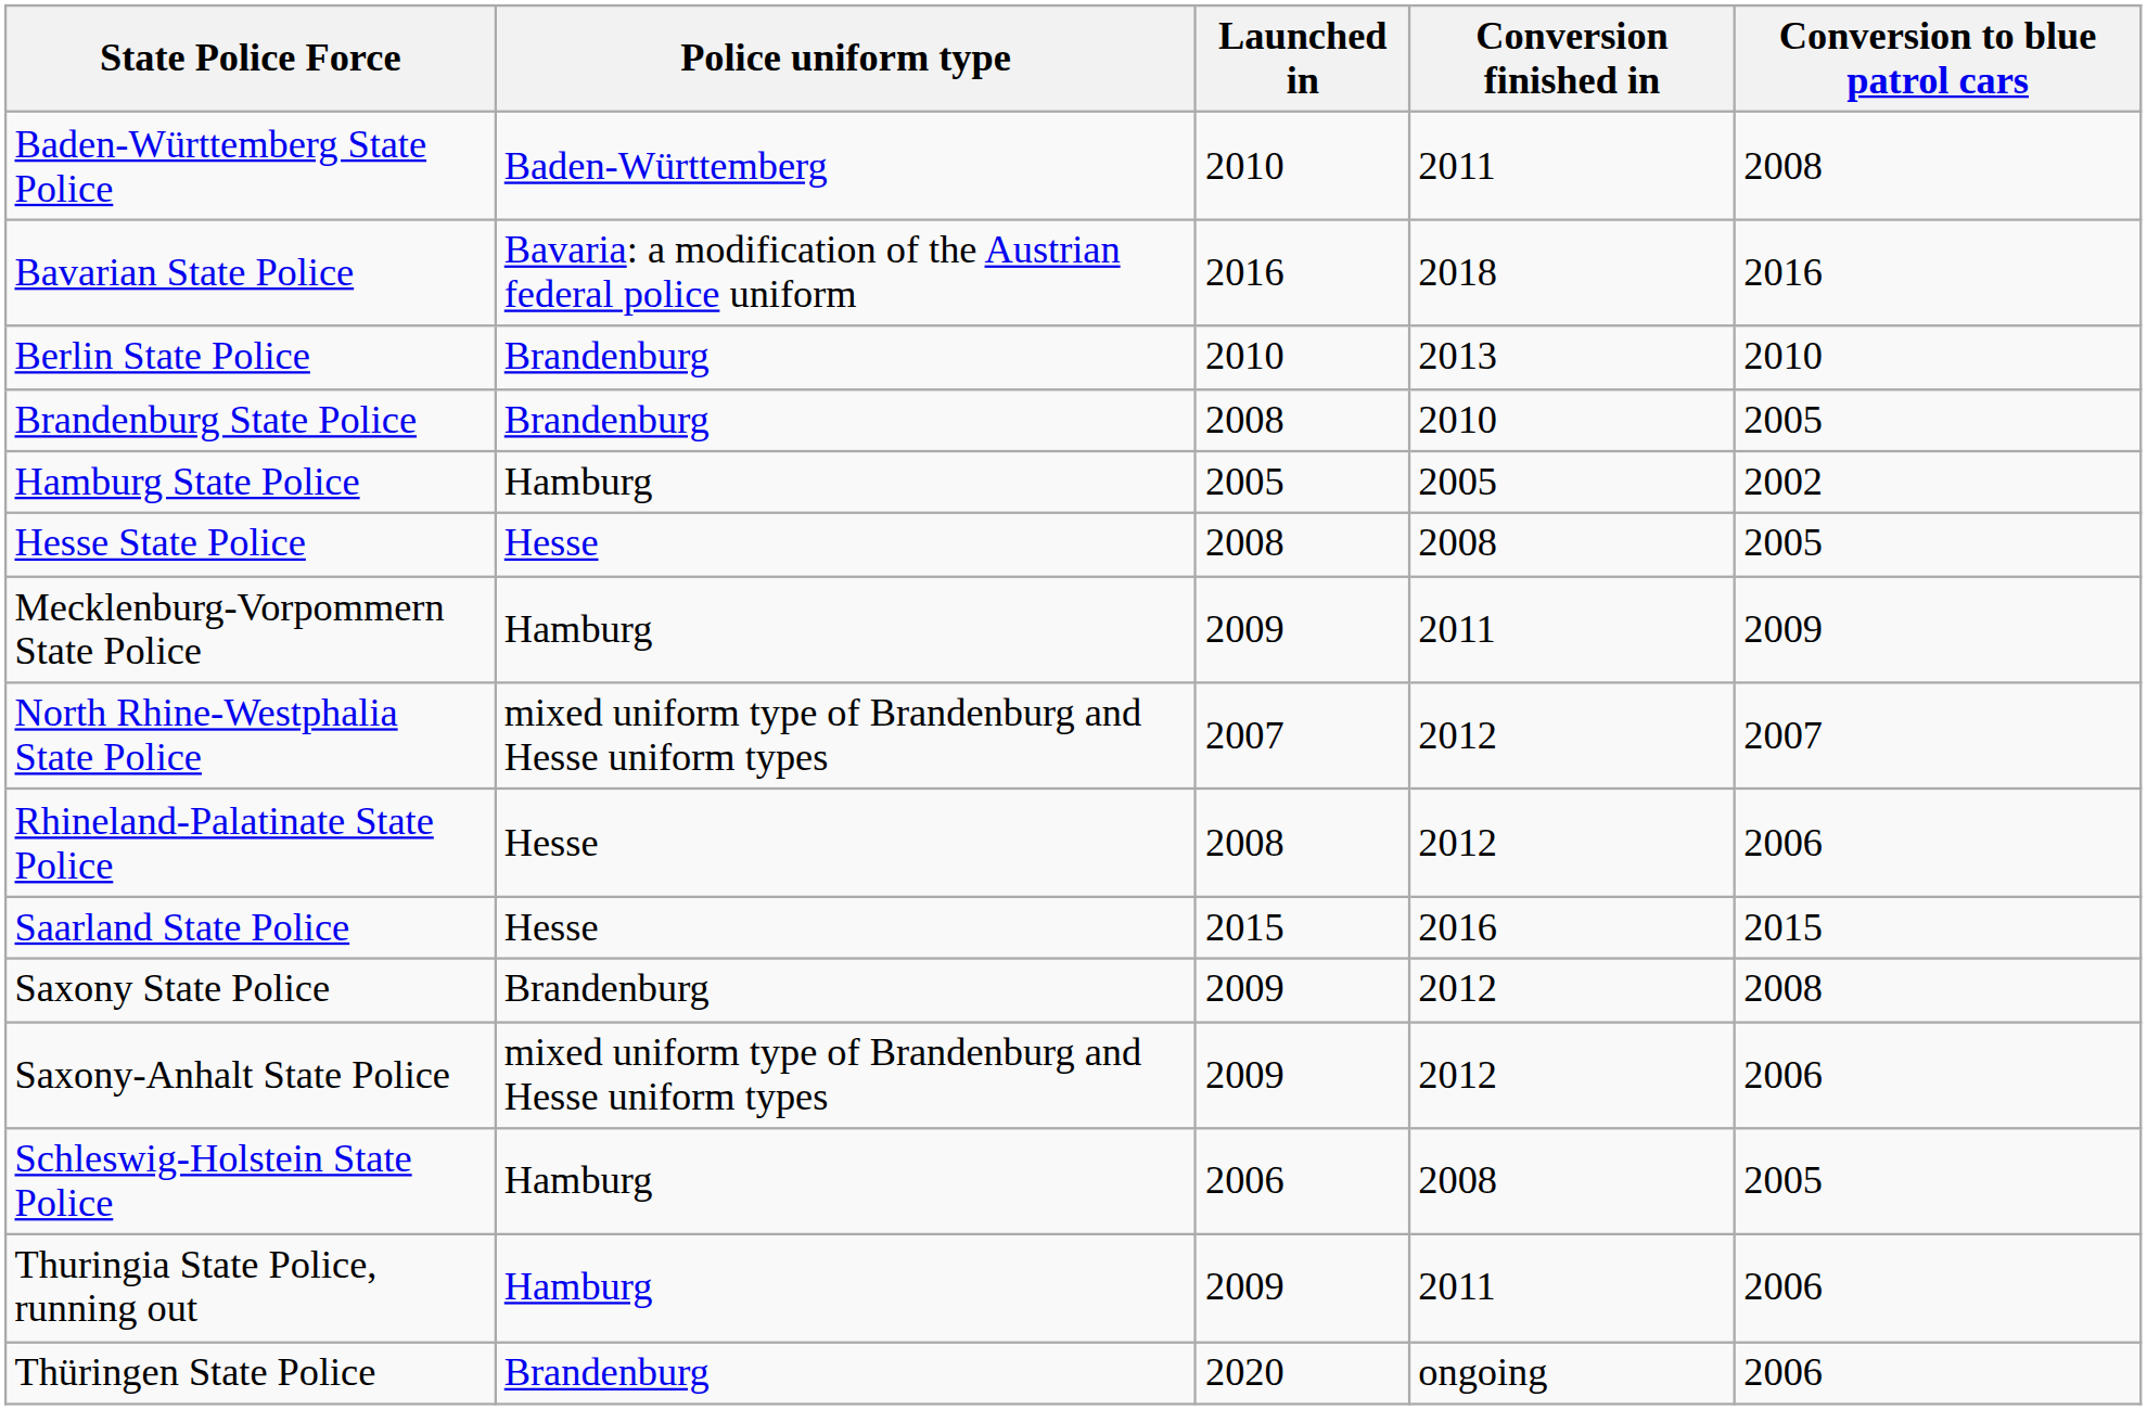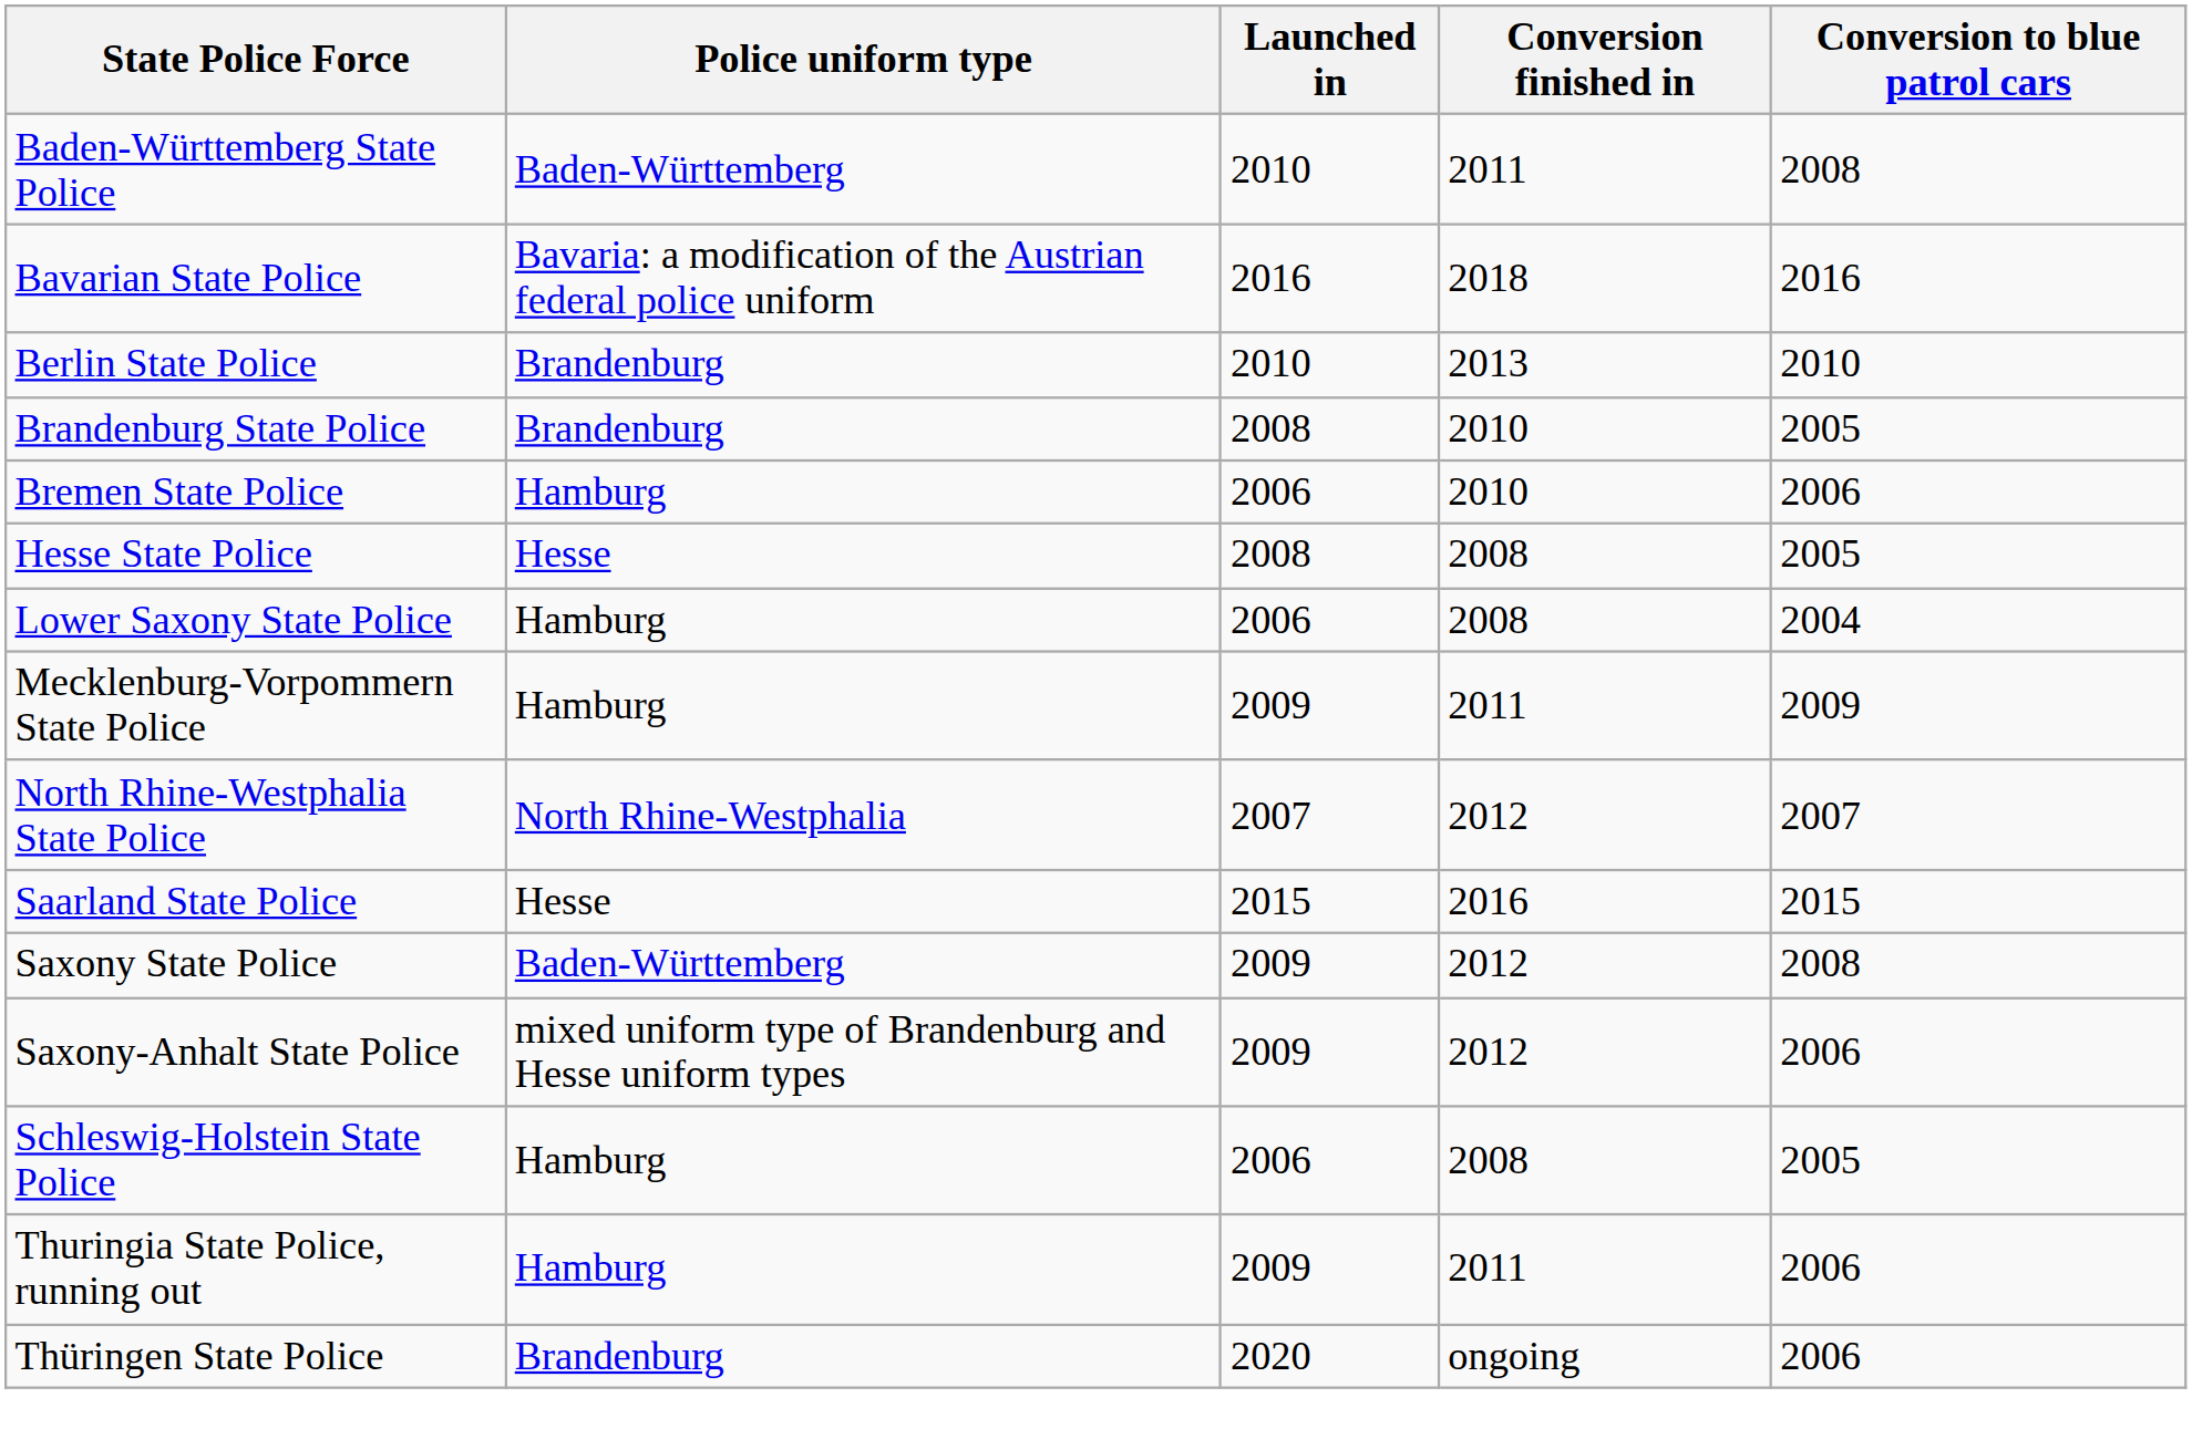+ row: Bremen State Police | Hamburg | 2006 | 2010 | 2006
- row: Hamburg State Police | Hamburg | 2005 | 2005 | 2002
+ row: Lower Saxony State Police | Hamburg | 2006 | 2008 | 2004
North Rhine-Westphalia State Police | Police uniform type: mixed uniform type of Brandenburg and Hesse uniform types -> North Rhine-Westphalia
- row: Rhineland-Palatinate State Police | Hesse | 2008 | 2012 | 2006
Saxony State Police | Police uniform type: Brandenburg -> Baden-Württemberg
